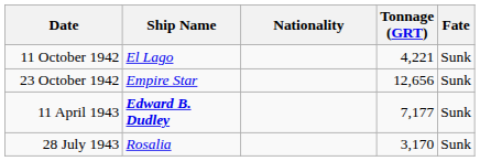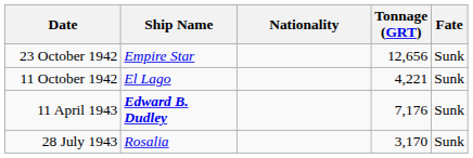rows swapped: 11 October 1942 <-> 23 October 1942
11 April 1943 | Tonnage (GRT): 7,177 -> 7,176
